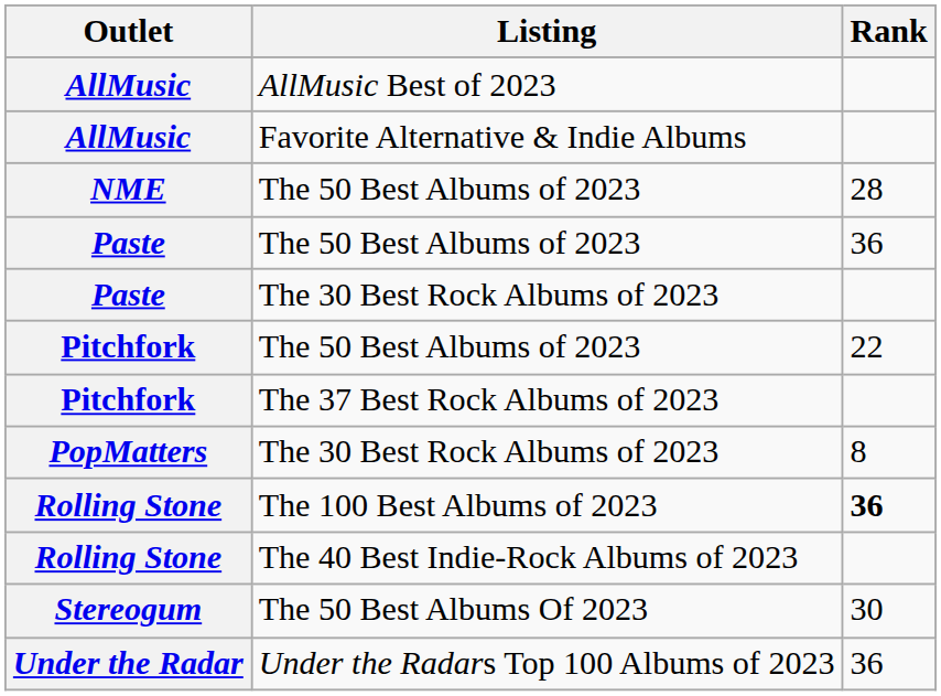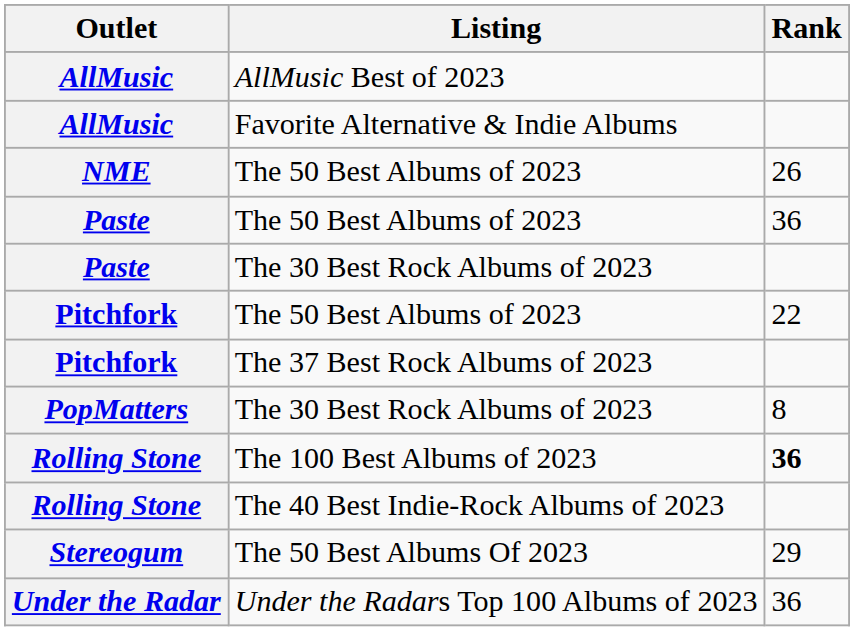NME / The 50 Best Albums of 2023 | Rank: 28 -> 26
The 50 Best Albums Of 2023 | Rank: 30 -> 29
